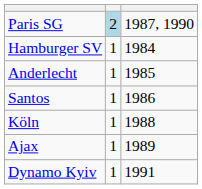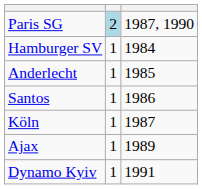Köln | column 3: 1988 -> 1987
